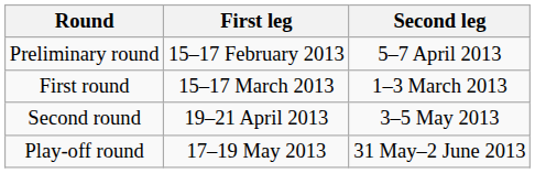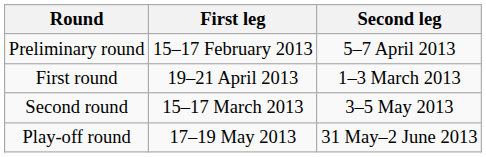First round | First leg: 15–17 March 2013 -> 19–21 April 2013
Second round | First leg: 19–21 April 2013 -> 15–17 March 2013
